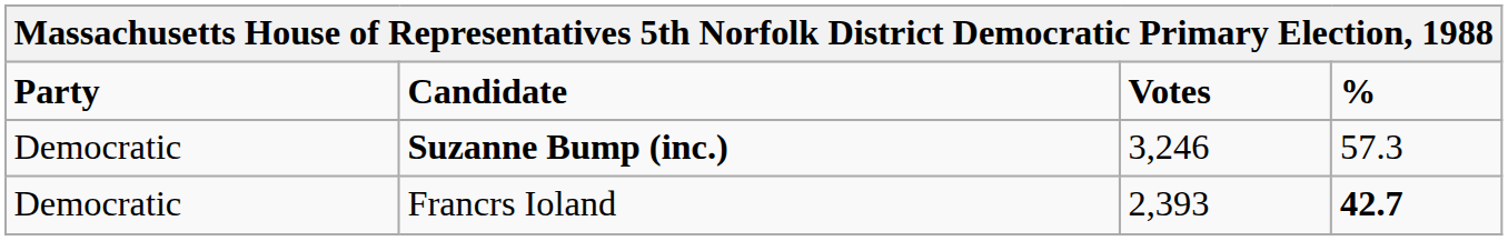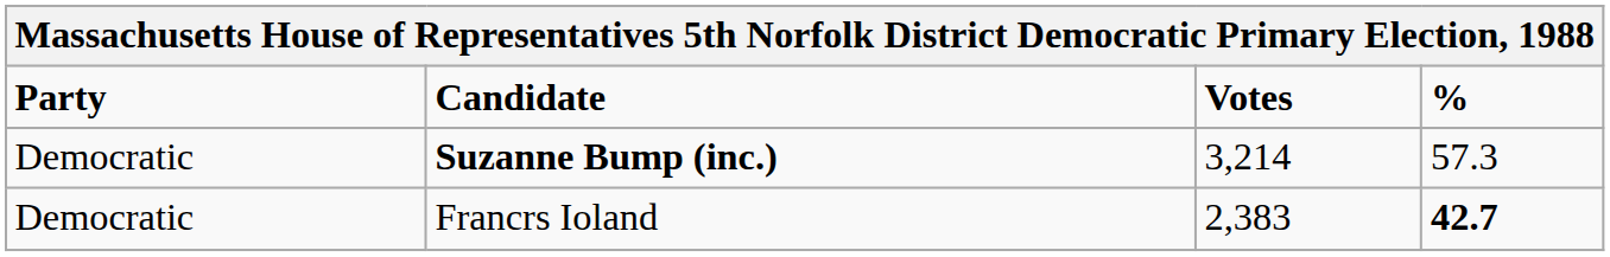Suzanne Bump (inc.) | Votes: 3,246 -> 3,214
Francrs Ioland | Votes: 2,393 -> 2,383
